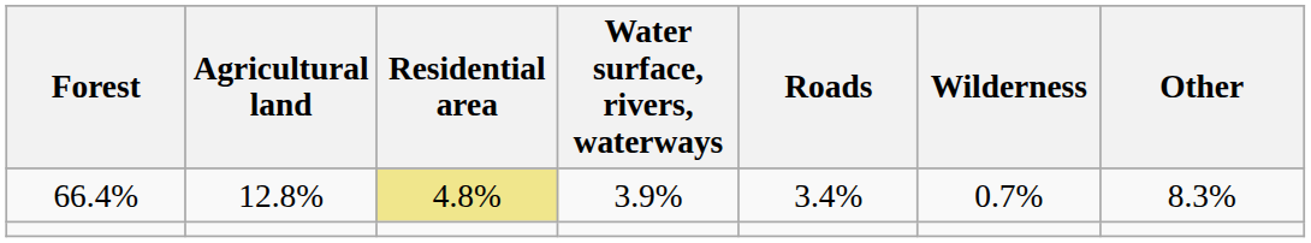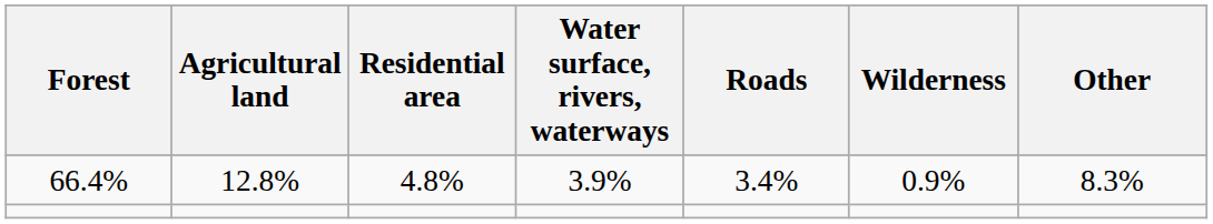66.4% | Residential area: khaki background -> no background
66.4% | Wilderness: 0.7% -> 0.9%
